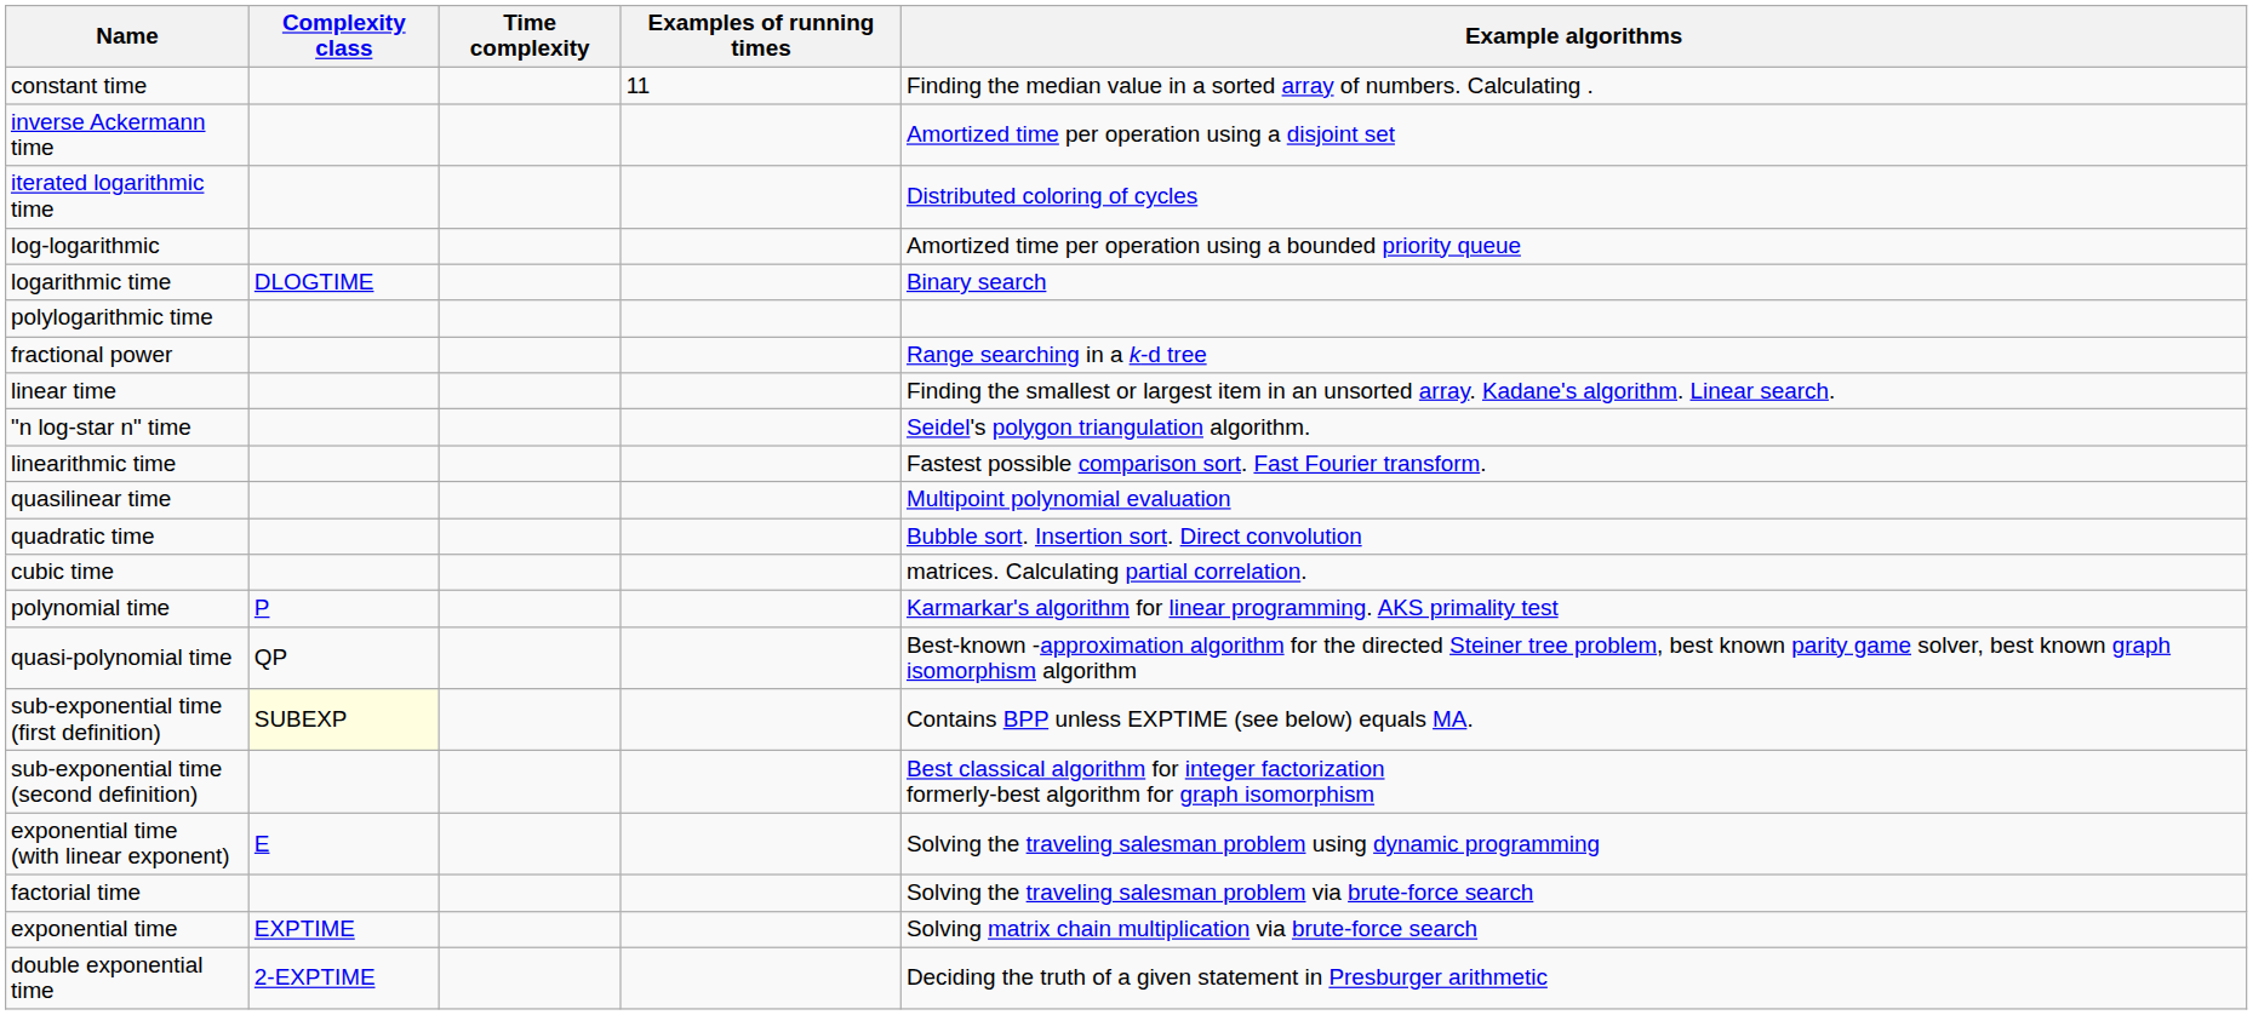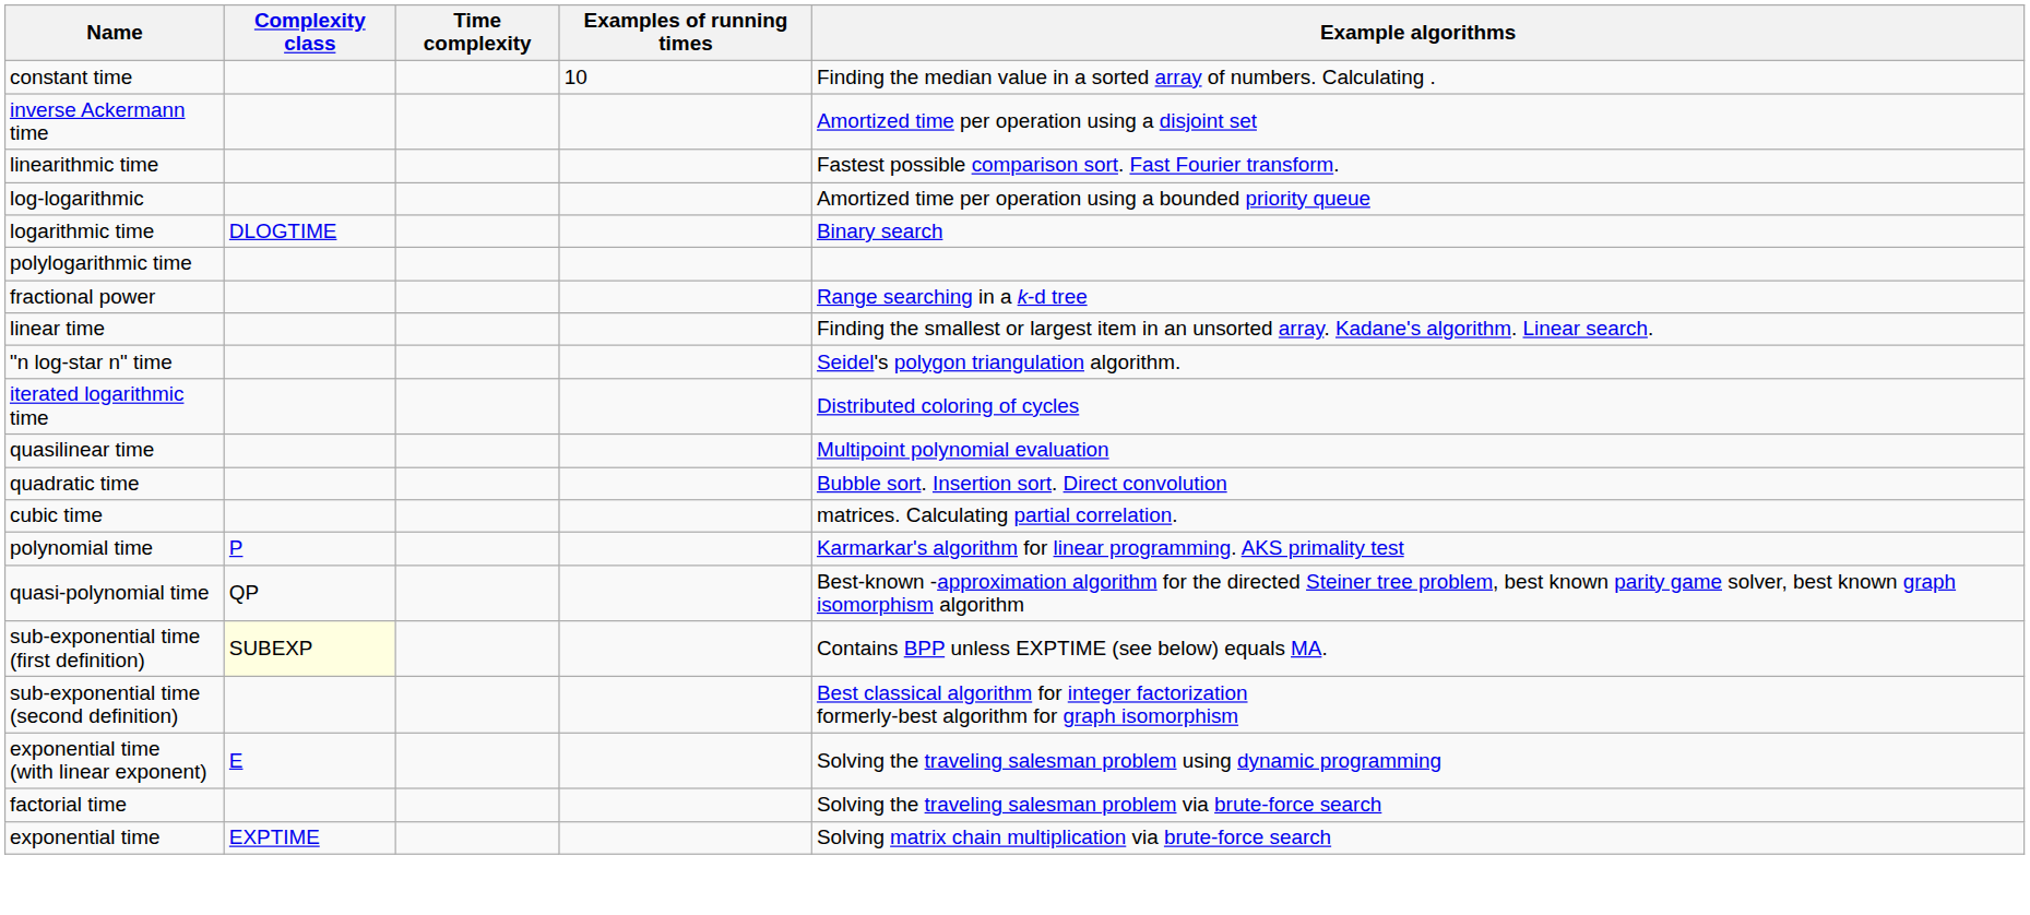constant time | Examples of running times: 11 -> 10
rows swapped: iterated logarithmic time <-> linearithmic time
- row: double exponential time | 2-EXPTIME | Deciding the truth of a given statement in Presburger arithmetic
